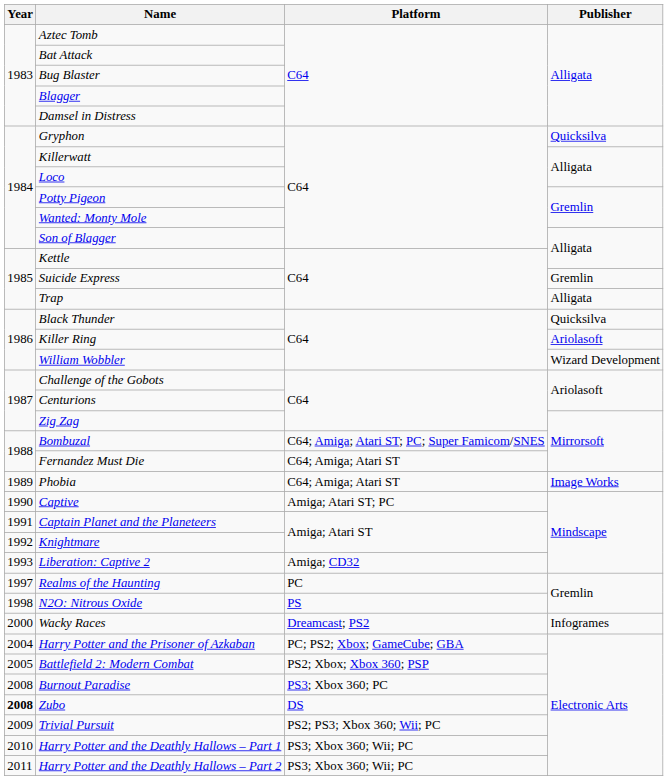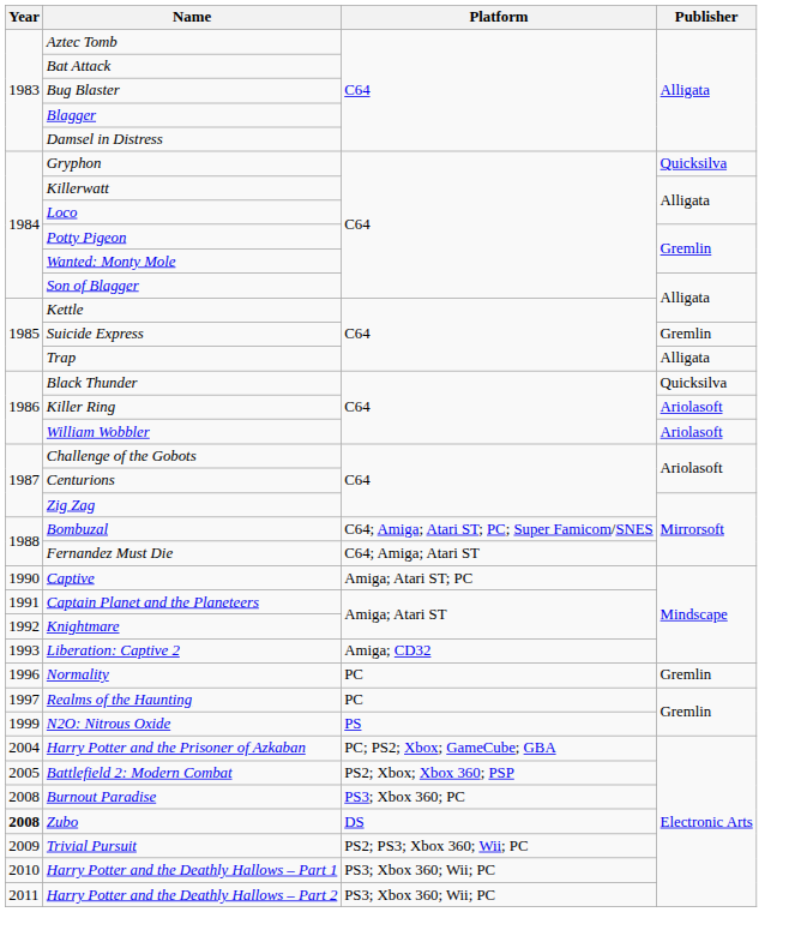William Wobbler | Publisher: Wizard Development -> Ariolasoft
- row: 1989 | Phobia | C64; Amiga; Atari ST | Image Works
+ row: 1996 | Normality | PC | Gremlin
N2O: Nitrous Oxide | Year: 1998 -> 1999
- row: 2000 | Wacky Races | Dreamcast; PS2 | Infogrames
